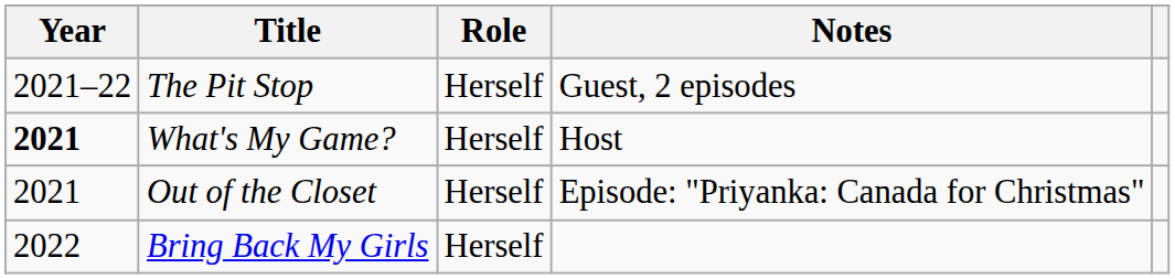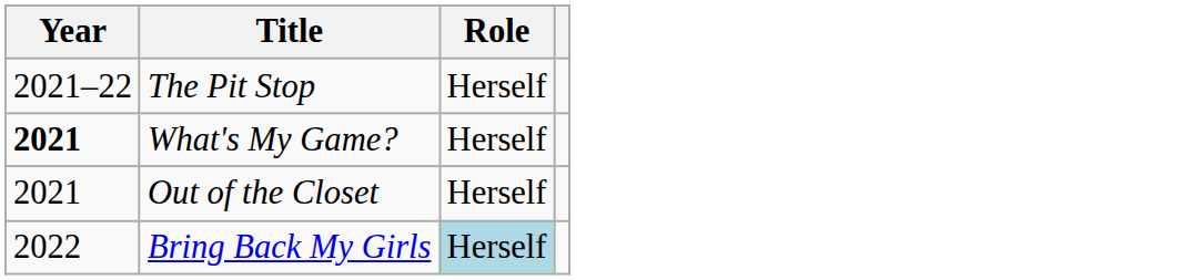- column: Notes | Guest, 2 episodes | Host | Episode: "Priyanka: Canada for Christmas"
Bring Back My Girls | Role: no background -> lightblue background
